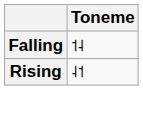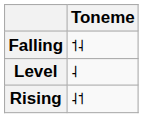+ row: Level | ˨
